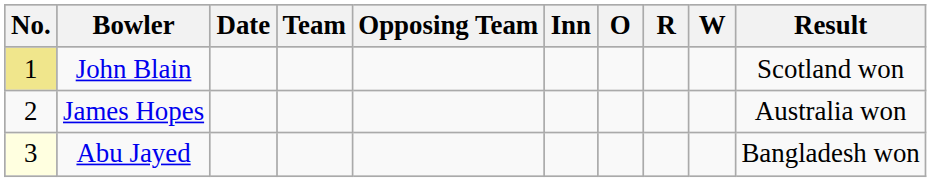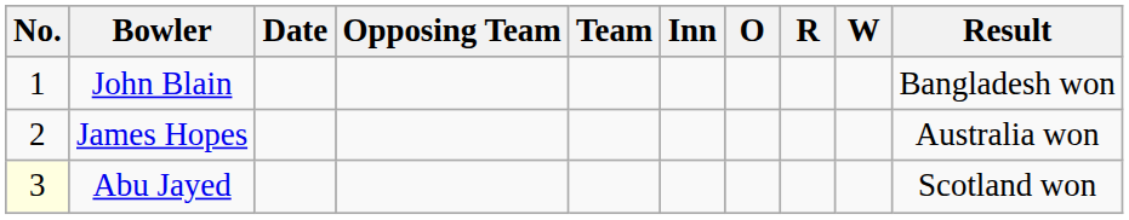columns swapped: Team <-> Opposing Team
John Blain | No.: khaki background -> no background
John Blain | Result: Scotland won -> Bangladesh won
Abu Jayed | Result: Bangladesh won -> Scotland won
